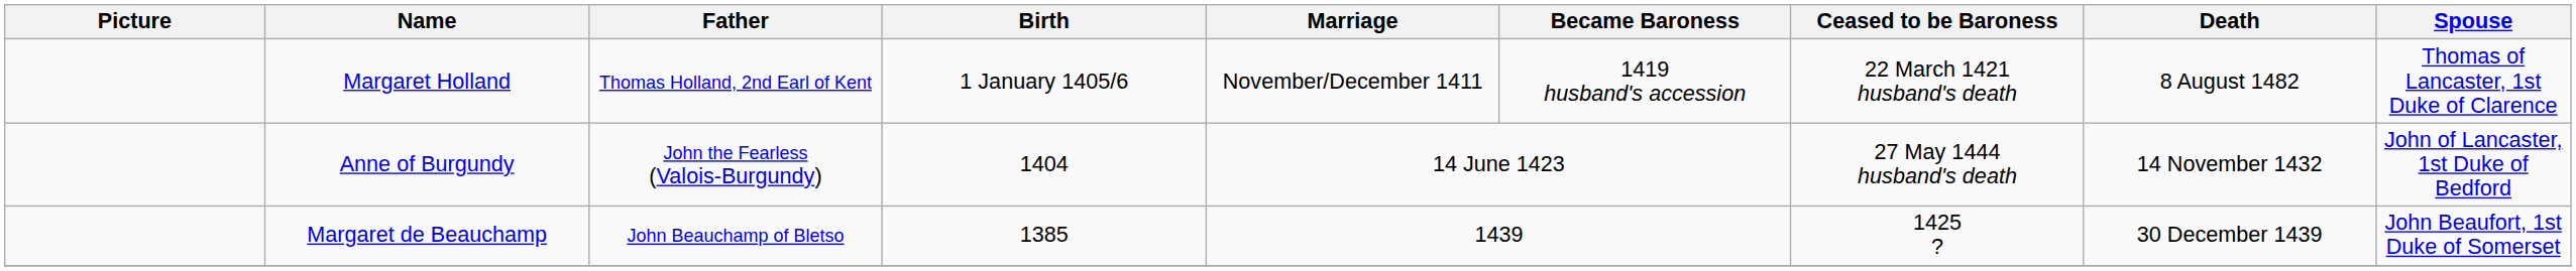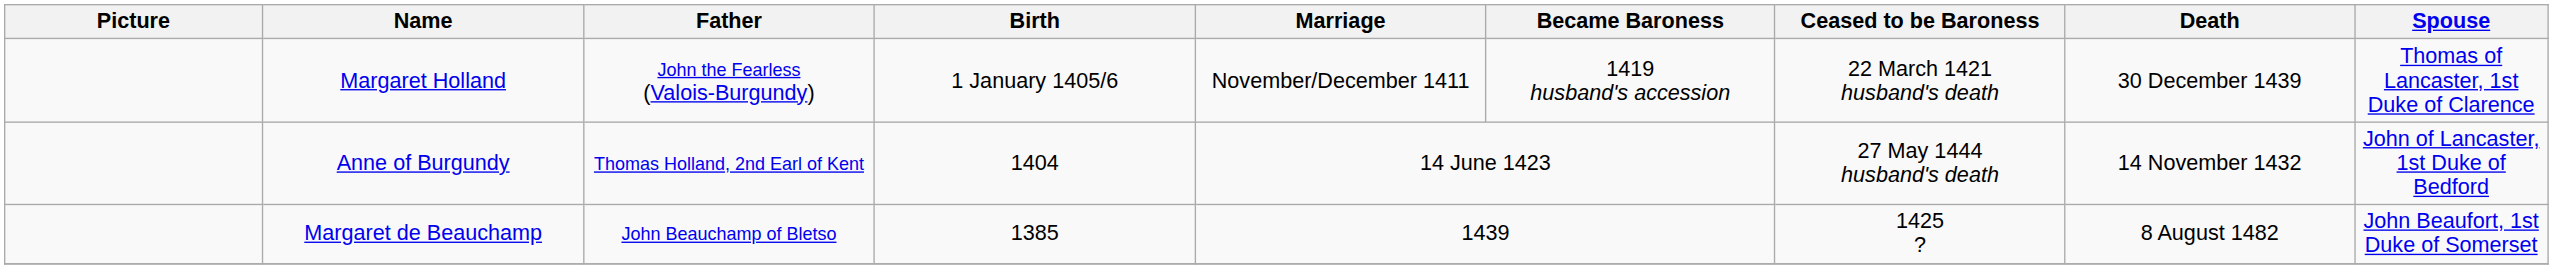Margaret Holland | Father: Thomas Holland, 2nd Earl of Kent -> John the Fearless (Valois-Burgundy)
Margaret Holland | Death: 8 August 1482 -> 30 December 1439
Anne of Burgundy | Father: John the Fearless (Valois-Burgundy) -> Thomas Holland, 2nd Earl of Kent
Margaret de Beauchamp | Death: 30 December 1439 -> 8 August 1482
